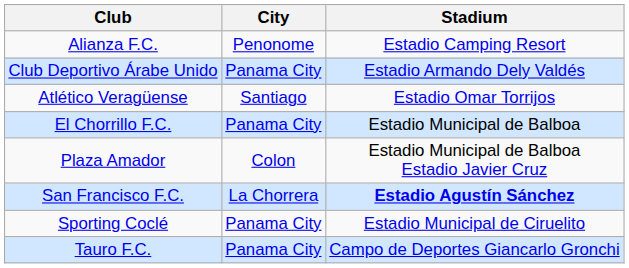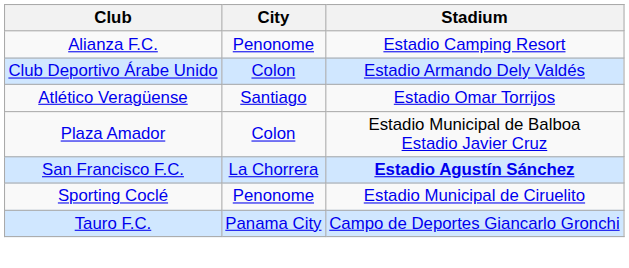Club Deportivo Árabe Unido | City: Panama City -> Colon
- row: El Chorrillo F.C. | Panama City | Estadio Municipal de Balboa
Sporting Coclé | City: Panama City -> Penonome
